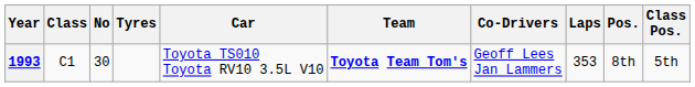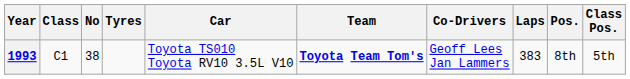1993 | No: 30 -> 38
1993 | Laps: 353 -> 383
